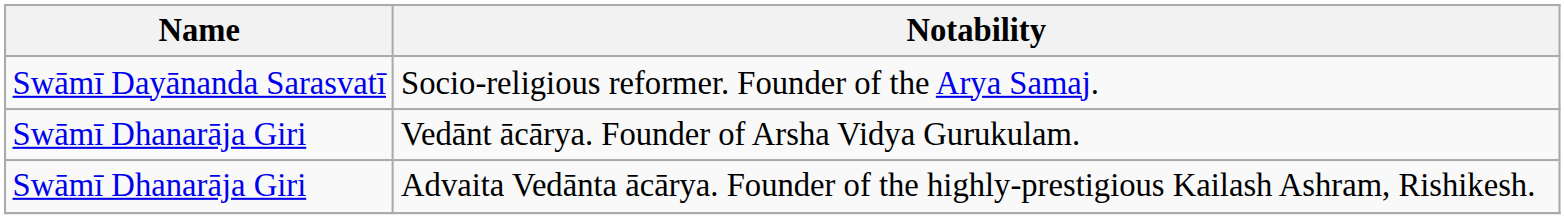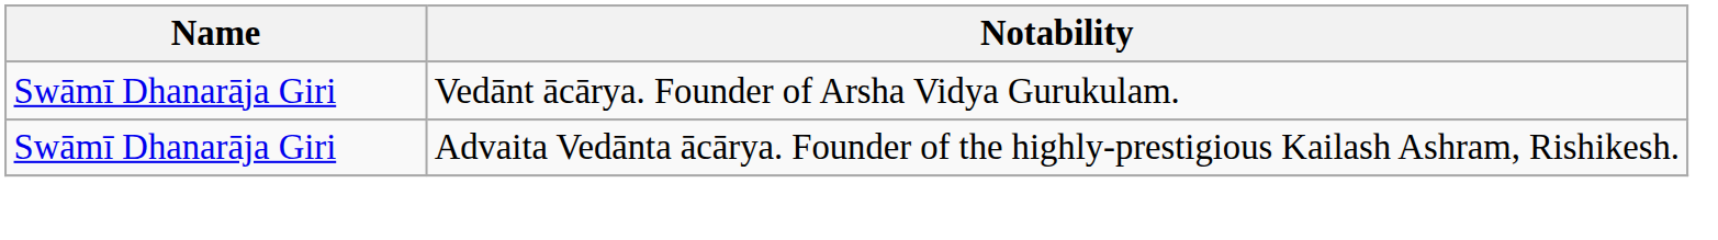- row: Swāmī Dayānanda Sarasvatī | Socio-religious reformer. Founder of the Arya Samaj.
